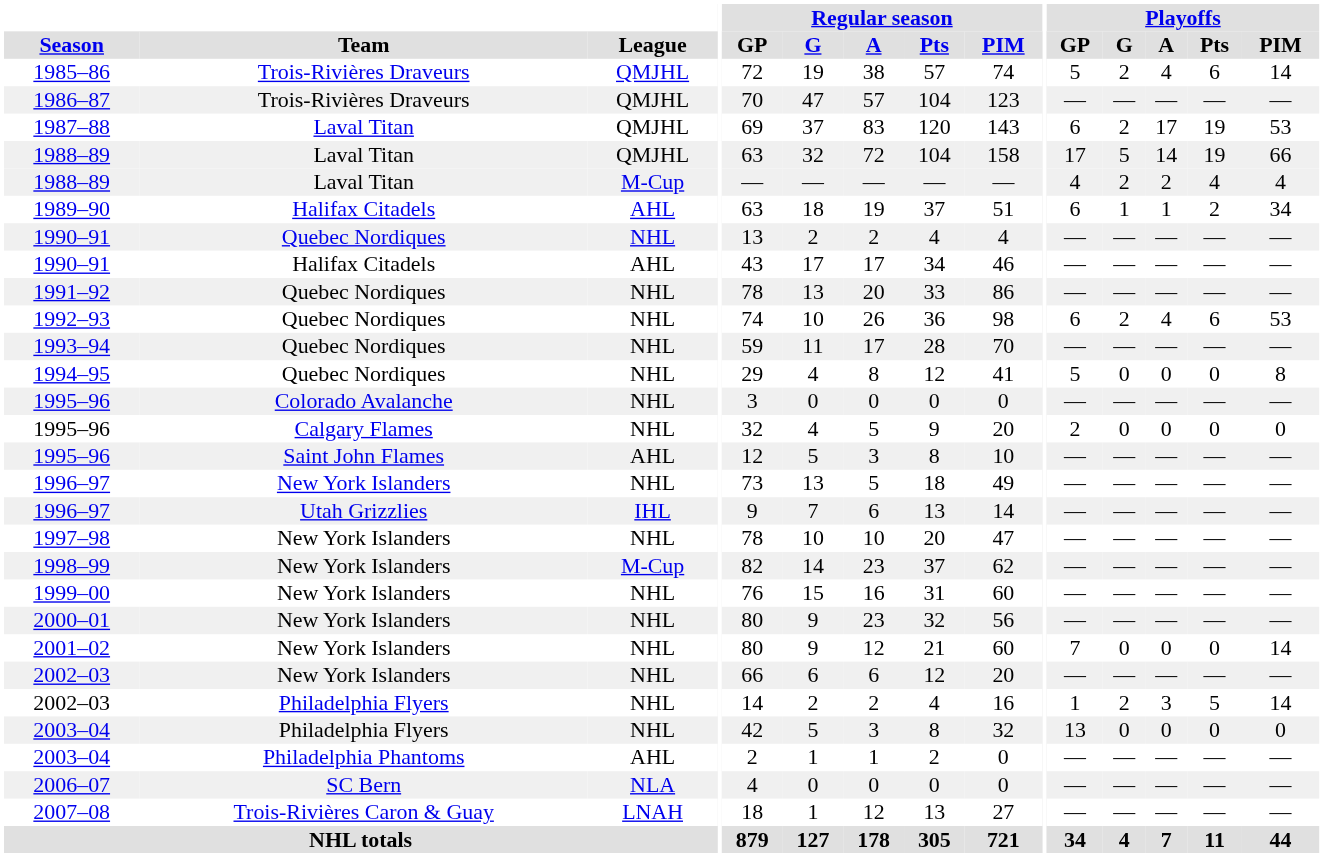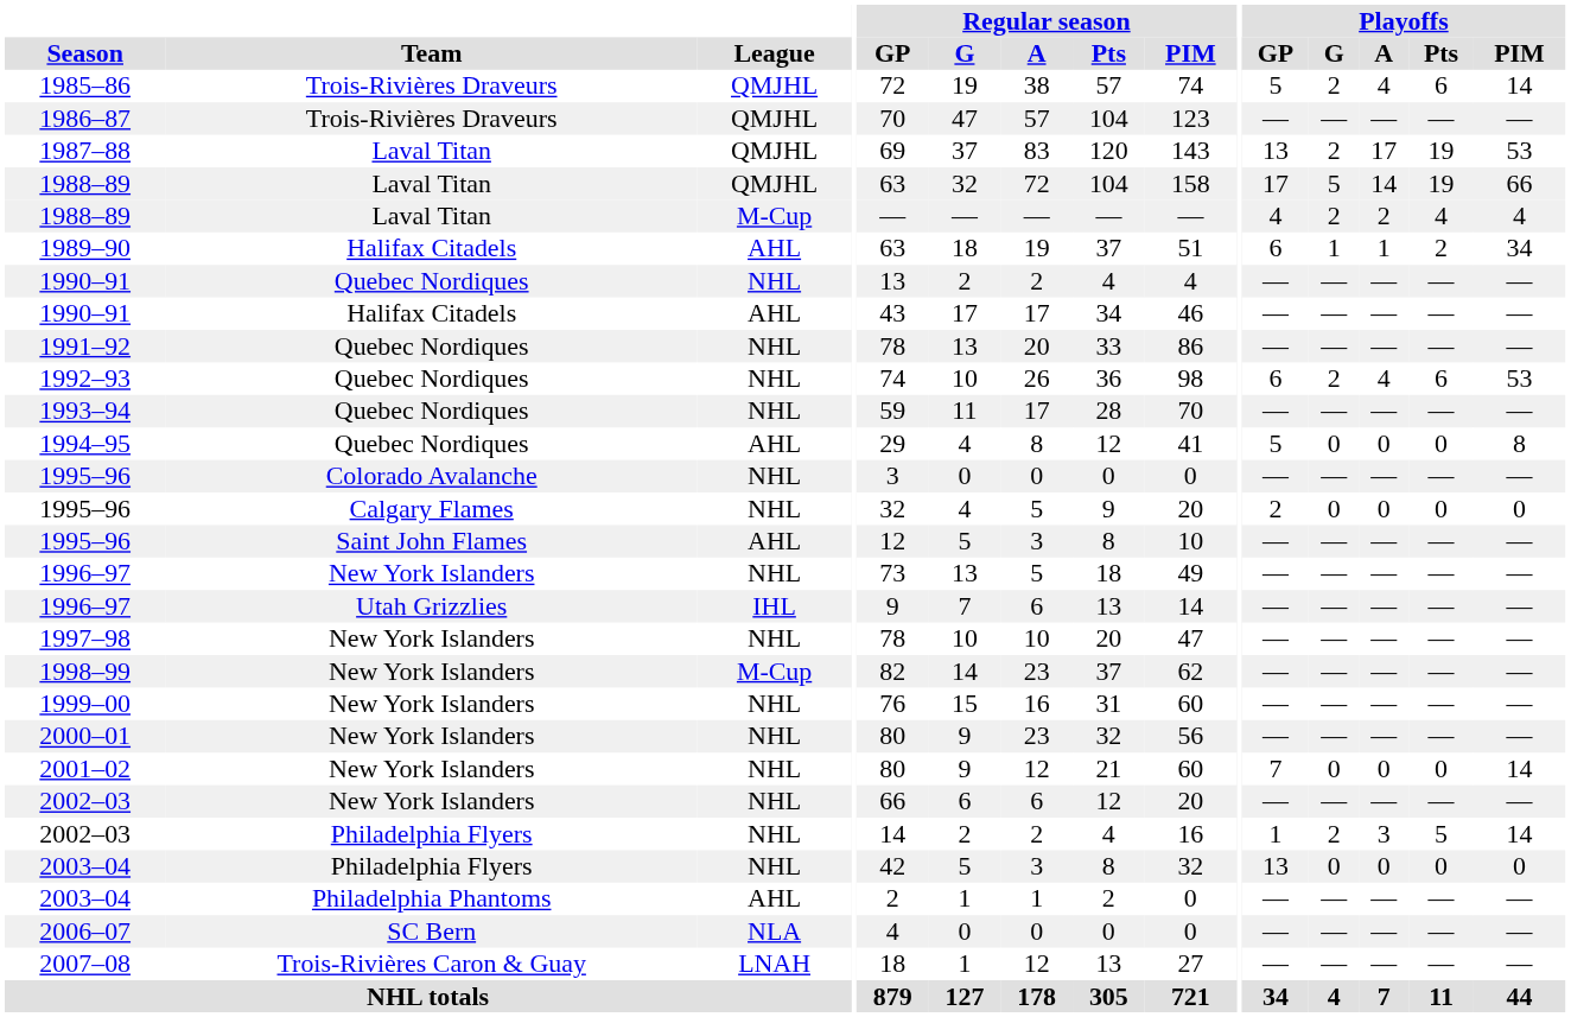1987–88 | Playoffs / GP: 6 -> 13
1994–95 | League: NHL -> AHL
